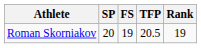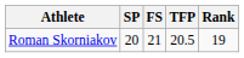Roman Skorniakov | FS: 19 -> 21
